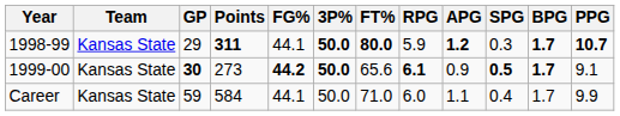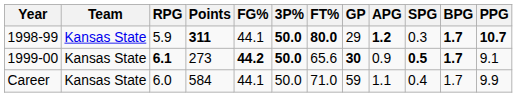columns swapped: GP <-> RPG
